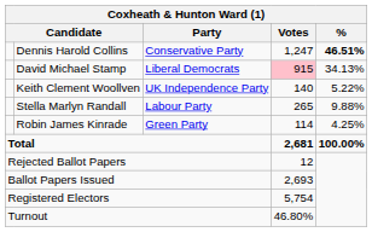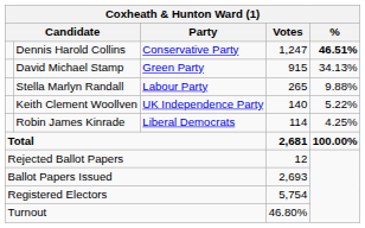David Michael Stamp | Party: Liberal Democrats -> Green Party
David Michael Stamp | Votes: pink background -> no background
rows swapped: Stella Marlyn Randall <-> Keith Clement Woollven
Robin James Kinrade | Party: Green Party -> Liberal Democrats
